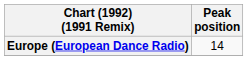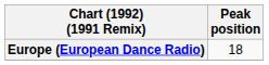Europe (European Dance Radio) | Peak position: 14 -> 18
